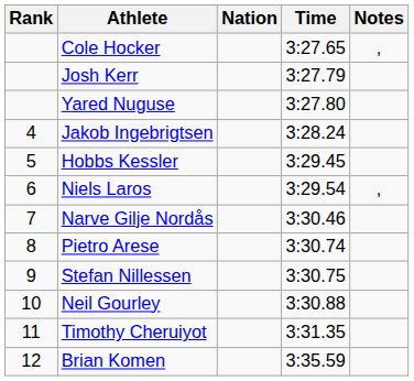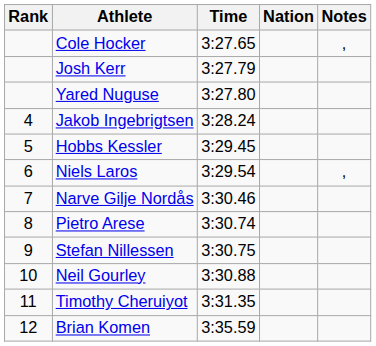columns swapped: Nation <-> Time
